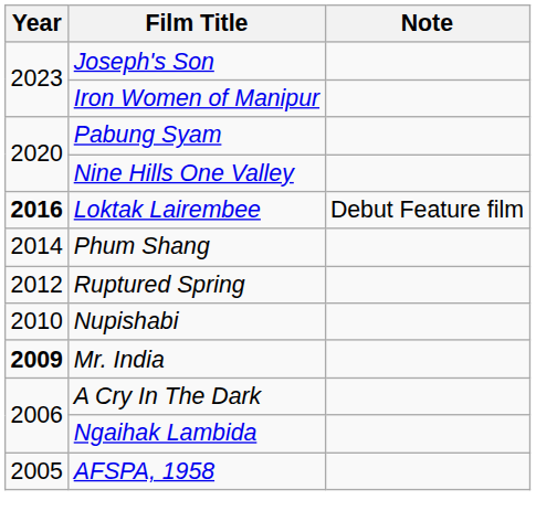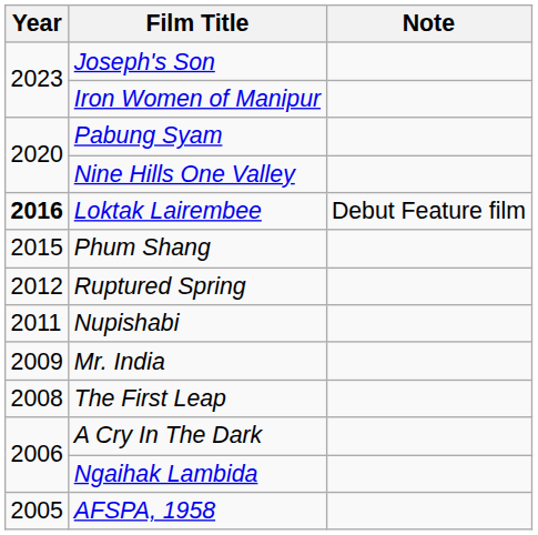Phum Shang | Year: 2014 -> 2015
Nupishabi | Year: 2010 -> 2011
Mr. India | Year: bold -> normal
+ row: 2008 | The First Leap
